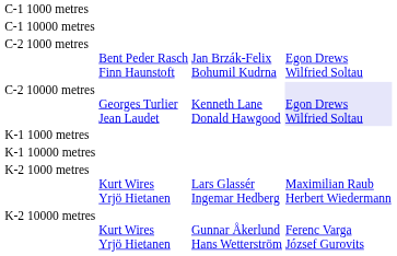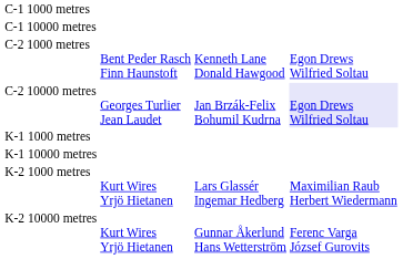C-2 1000 metres | column 3: Jan Brzák-Felix Bohumil Kudrna -> Kenneth Lane Donald Hawgood
C-2 10000 metres | column 3: Kenneth Lane Donald Hawgood -> Jan Brzák-Felix Bohumil Kudrna
